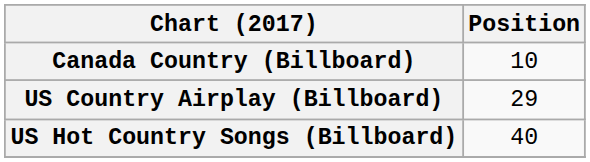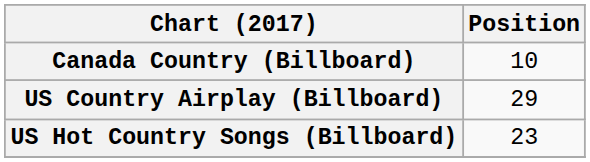US Hot Country Songs (Billboard) | Position: 40 -> 23
